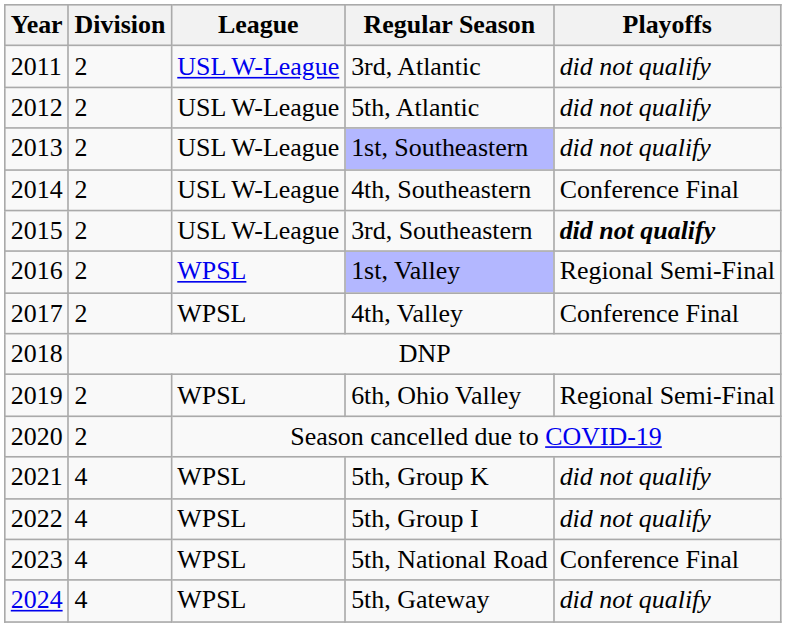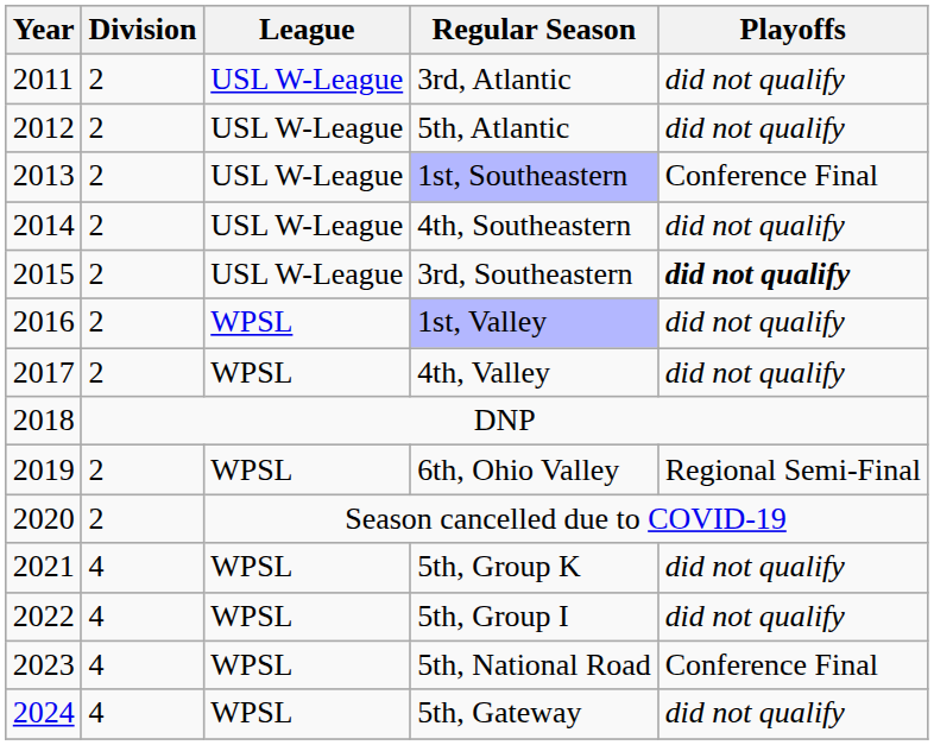1st, Southeastern | Playoffs: did not qualify -> Conference Final
4th, Southeastern | Playoffs: Conference Final -> did not qualify
1st, Valley | Playoffs: Regional Semi-Final -> did not qualify
4th, Valley | Playoffs: Conference Final -> did not qualify
